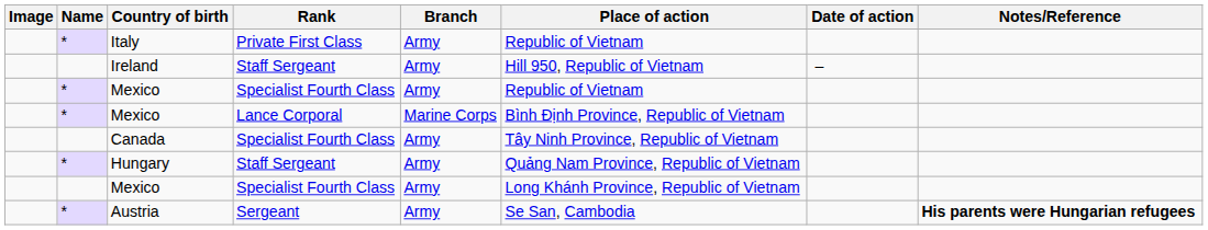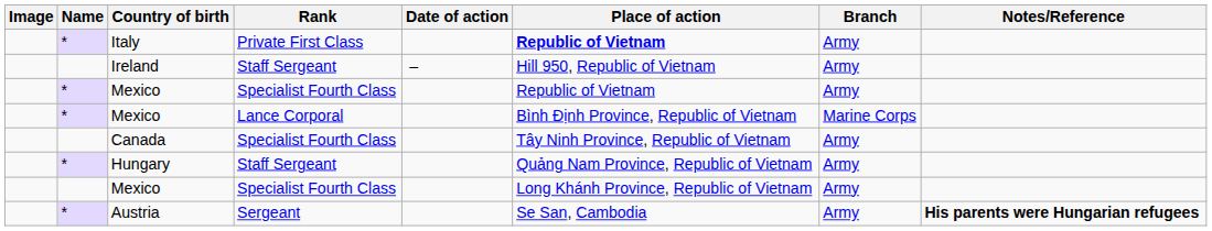columns swapped: Branch <-> Date of action
Italy | Place of action: normal -> bold
